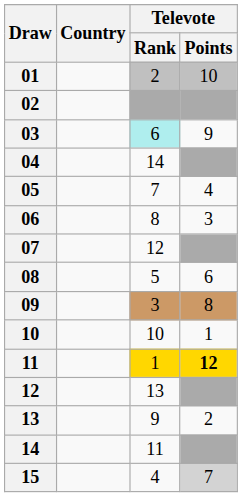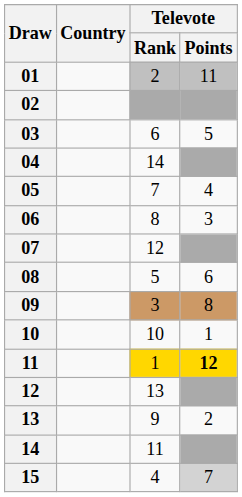01 | Televote / Points: 10 -> 11
03 | Televote / Rank: paleturquoise background -> no background
03 | Televote / Points: 9 -> 5
